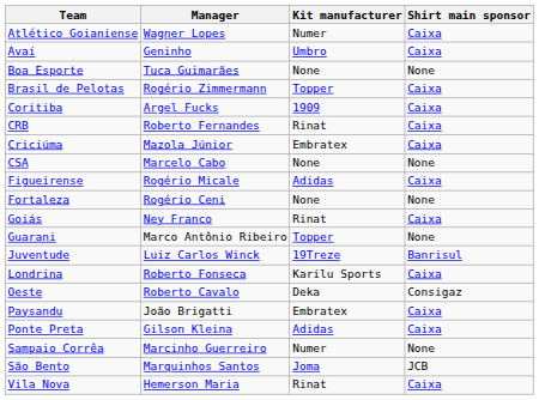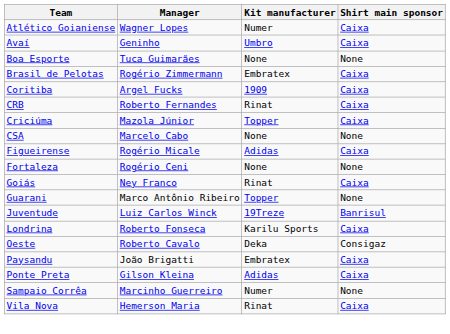Brasil de Pelotas | Kit manufacturer: Topper -> Embratex
Criciúma | Kit manufacturer: Embratex -> Topper
- row: São Bento | Marquinhos Santos | Joma | JCB
